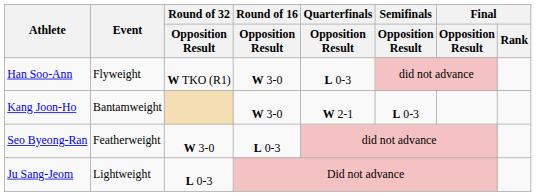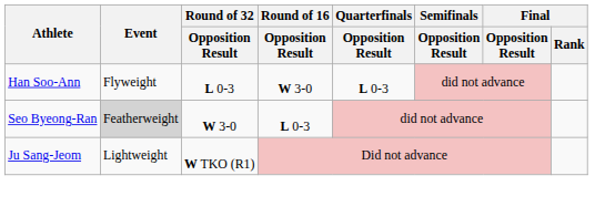Han Soo-Ann | Round of 32 / Opposition Result: W TKO (R1) -> L 0-3
- row: Kang Joon-Ho | Bantamweight | W 3-0 | W 2-1 | L 0-3
Seo Byeong-Ran | Event: no background -> lightgrey background
Ju Sang-Jeom | Round of 32 / Opposition Result: L 0-3 -> W TKO (R1)
